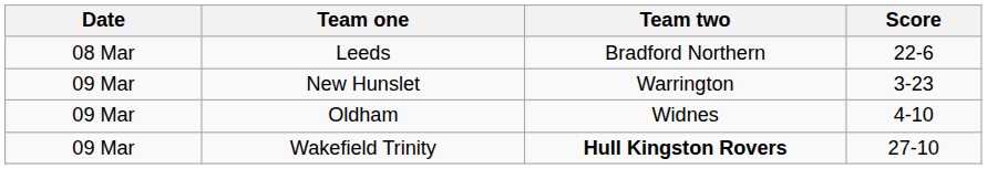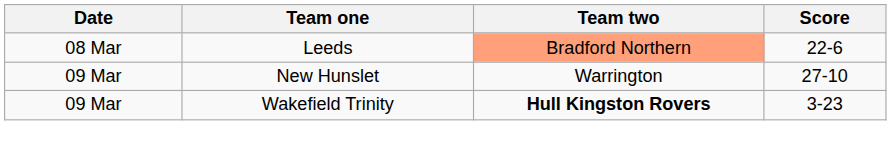Leeds | Team two: no background -> lightsalmon background
New Hunslet | Score: 3-23 -> 27-10
- row: 09 Mar | Oldham | Widnes | 4-10
Wakefield Trinity | Score: 27-10 -> 3-23
